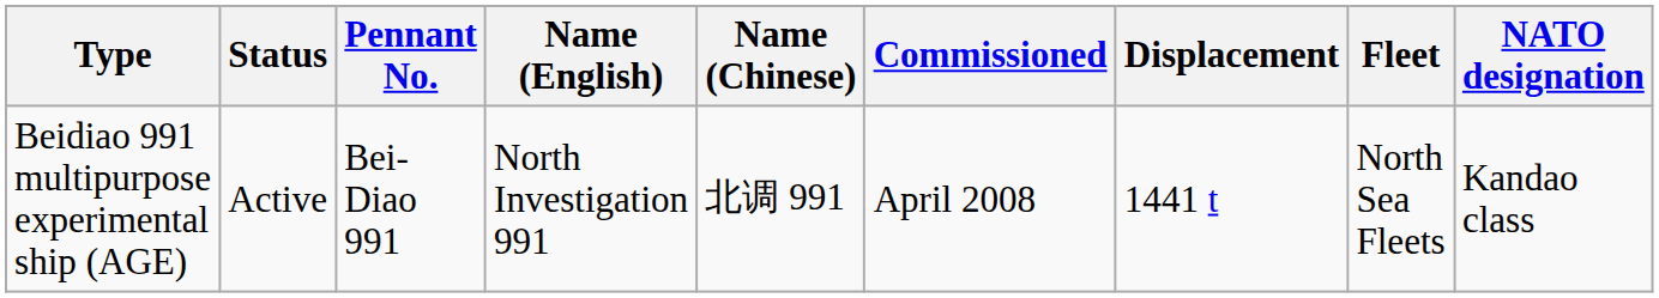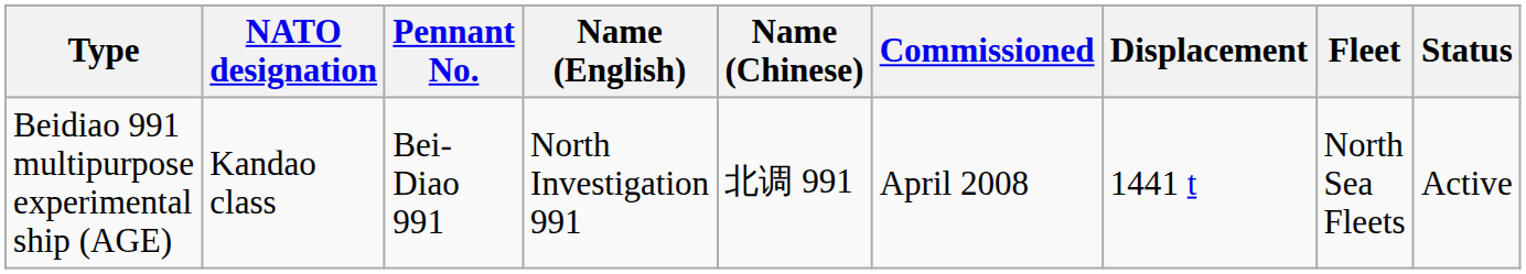columns swapped: NATO designation <-> Status
